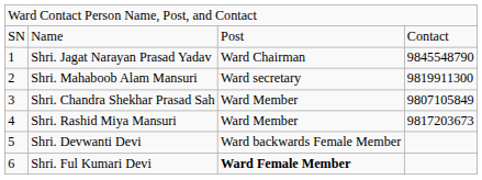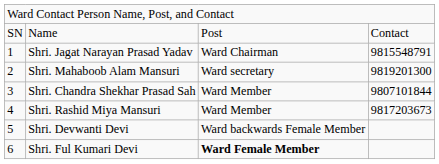Shri. Jagat Narayan Prasad Yadav | column 4: 9845548790 -> 9815548791
Shri. Mahaboob Alam Mansuri | column 4: 9819911300 -> 9819201300
Shri. Chandra Shekhar Prasad Sah | column 4: 9807105849 -> 9807101844
